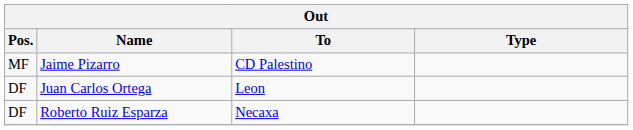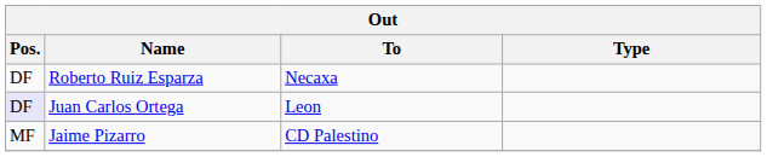rows swapped: Roberto Ruiz Esparza <-> Jaime Pizarro
Juan Carlos Ortega | Pos.: no background -> lavender background
